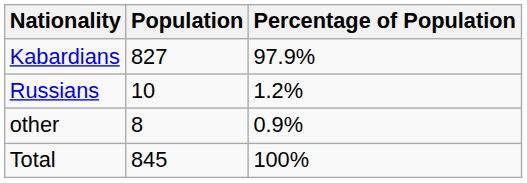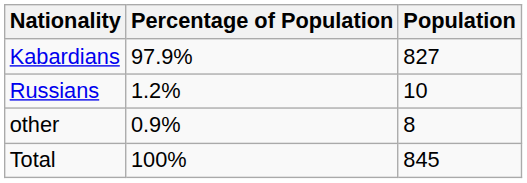columns swapped: Population <-> Percentage of Population
